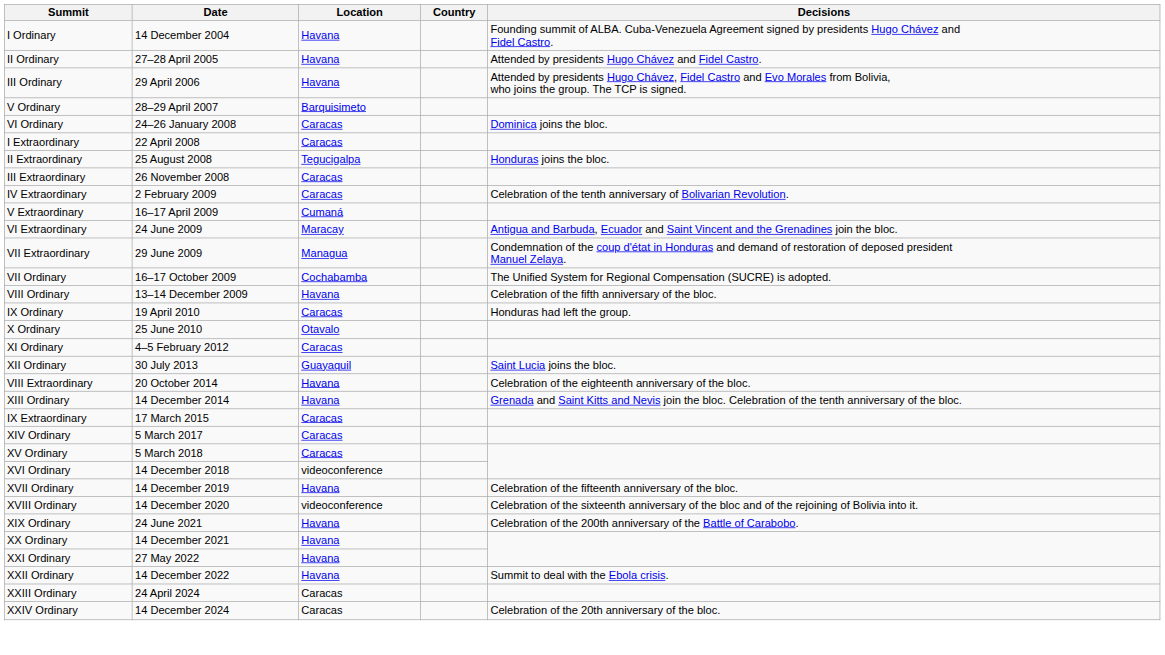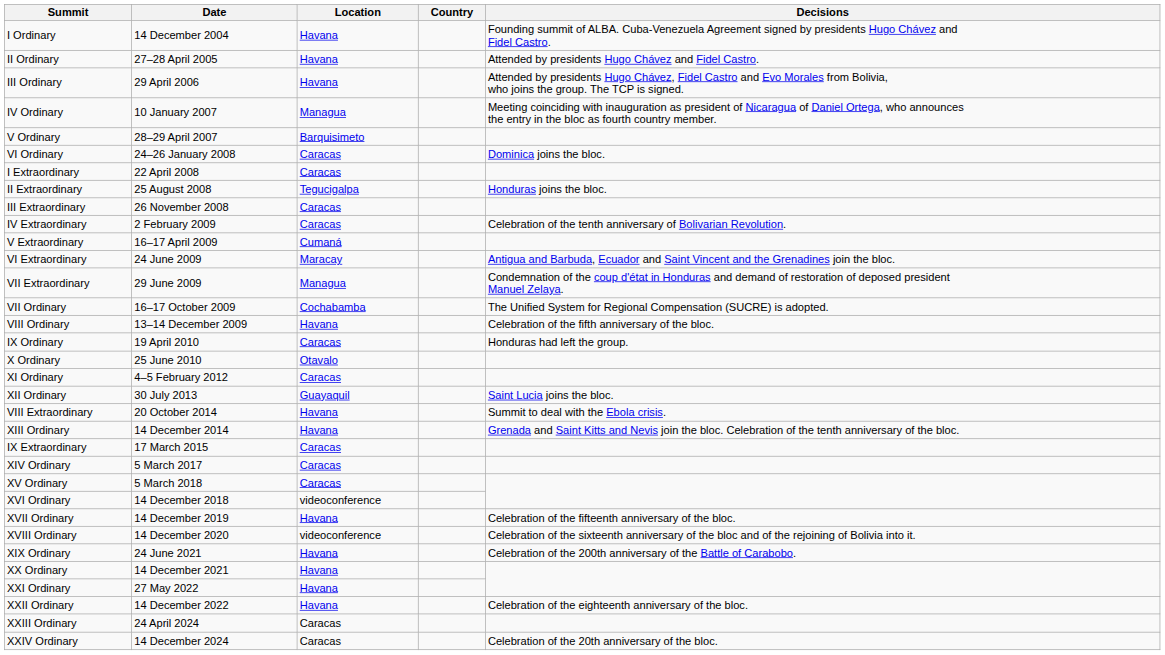+ row: IV Ordinary | 10 January 2007 | Managua | Meeting coinciding with inauguration as president of Nicaragua of Daniel Ortega, who announces the entry in the bloc as fourth country member.
VIII Extraordinary | Decisions: Celebration of the eighteenth anniversary of the bloc. -> Summit to deal with the Ebola crisis.
XXII Ordinary | Decisions: Summit to deal with the Ebola crisis. -> Celebration of the eighteenth anniversary of the bloc.
